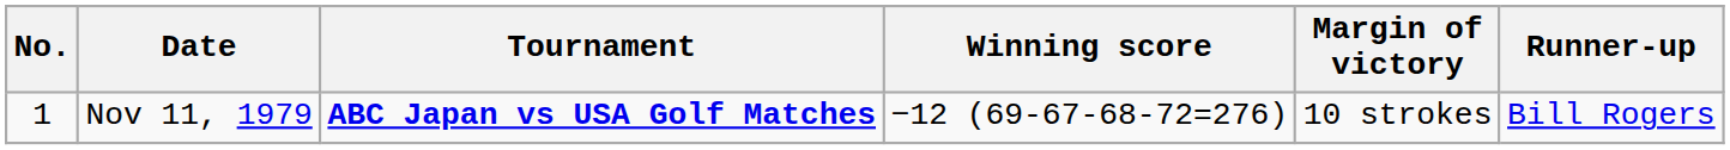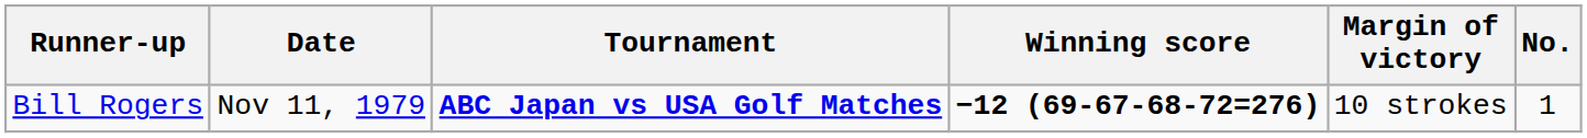columns swapped: No. <-> Runner-up
Nov 11, 1979 | Winning score: normal -> bold
